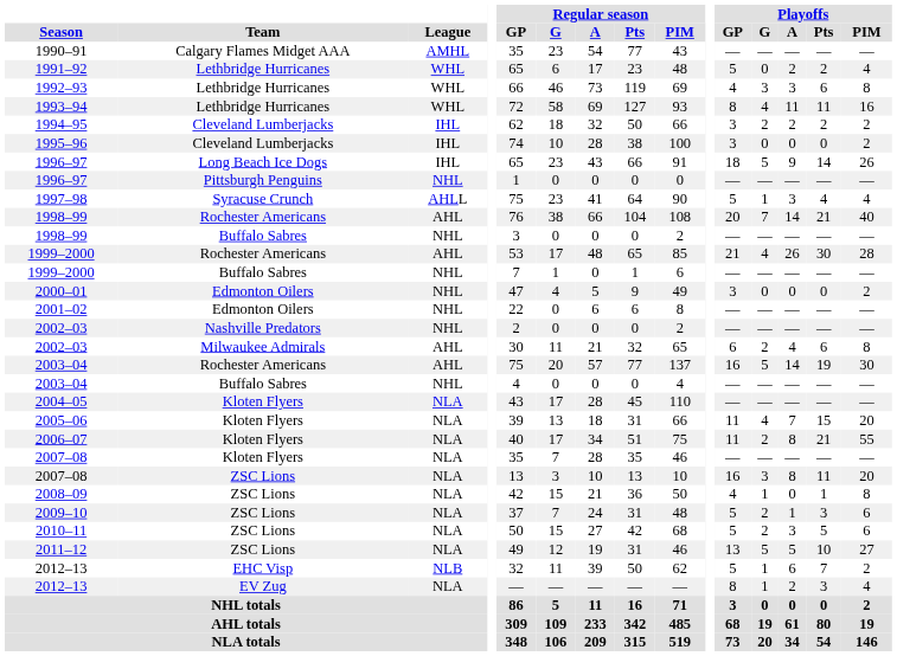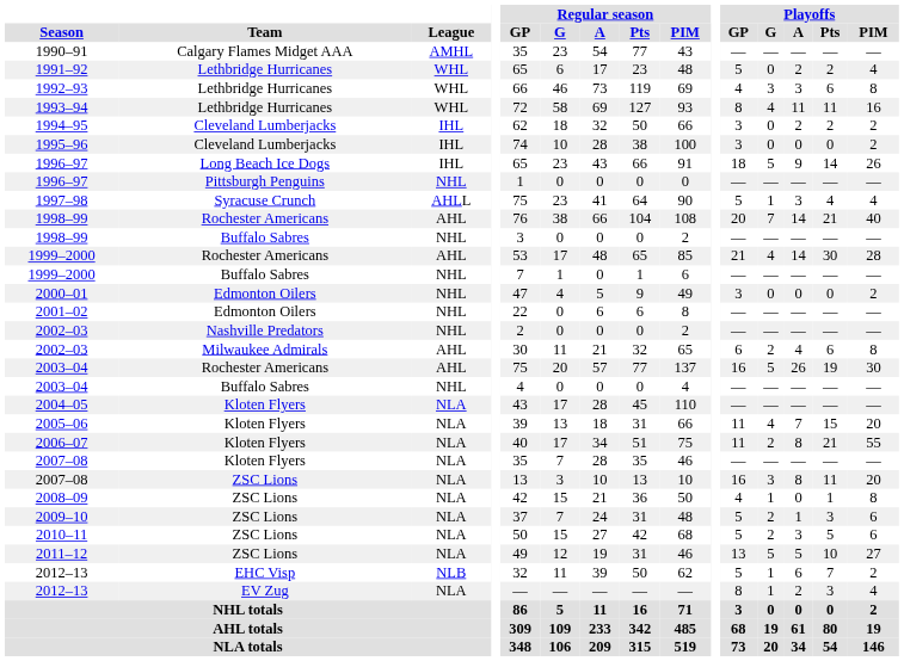1994–95 | Playoffs / G: 2 -> 0
1999–2000 / Rochester Americans | Playoffs / A: 26 -> 14
2003–04 / Rochester Americans | Playoffs / A: 14 -> 26
